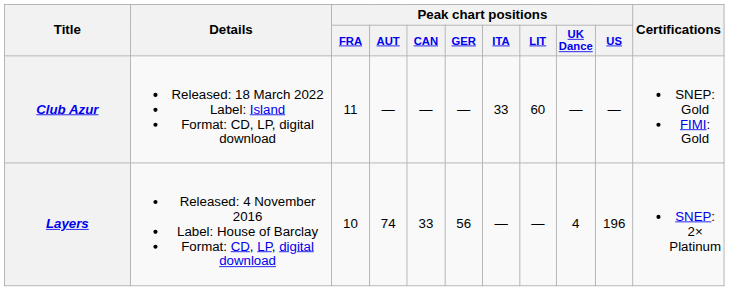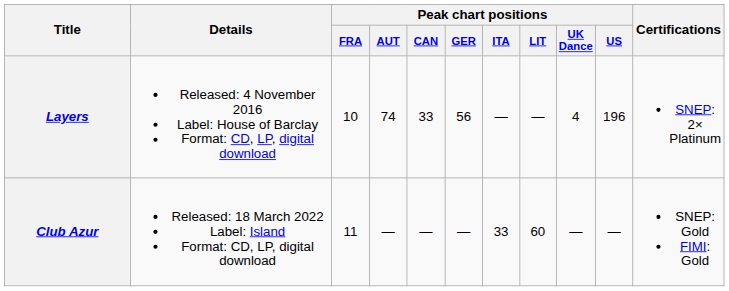rows swapped: Layers <-> Club Azur
